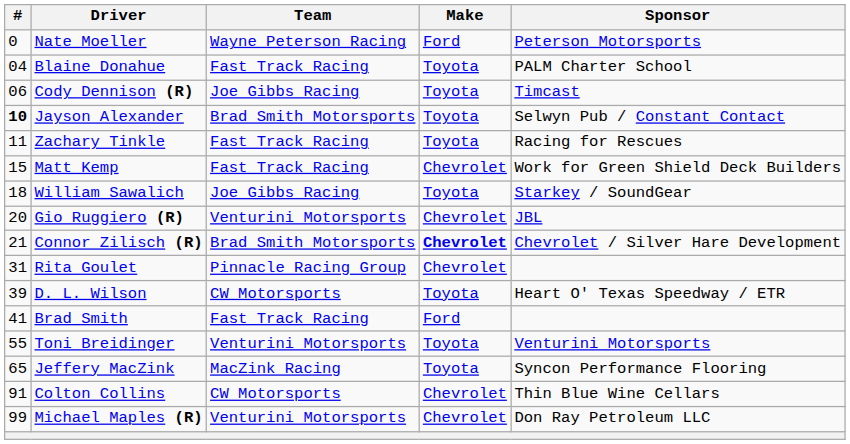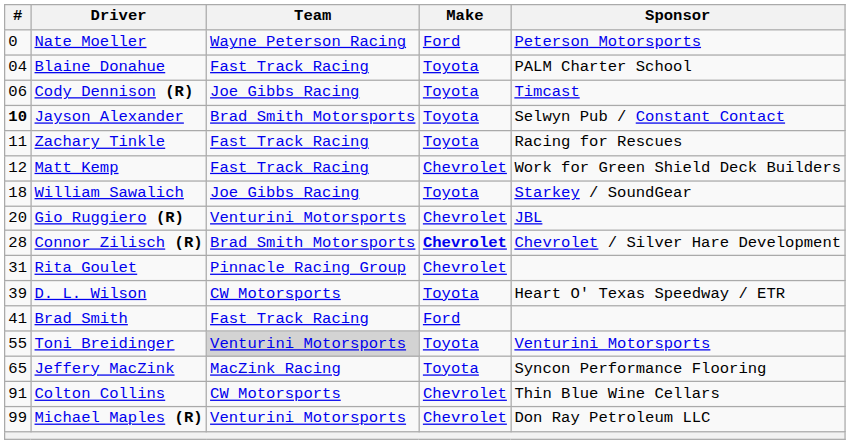Matt Kemp | #: 15 -> 12
Connor Zilisch (R) | #: 21 -> 28
Toni Breidinger | Team: no background -> lightgrey background
